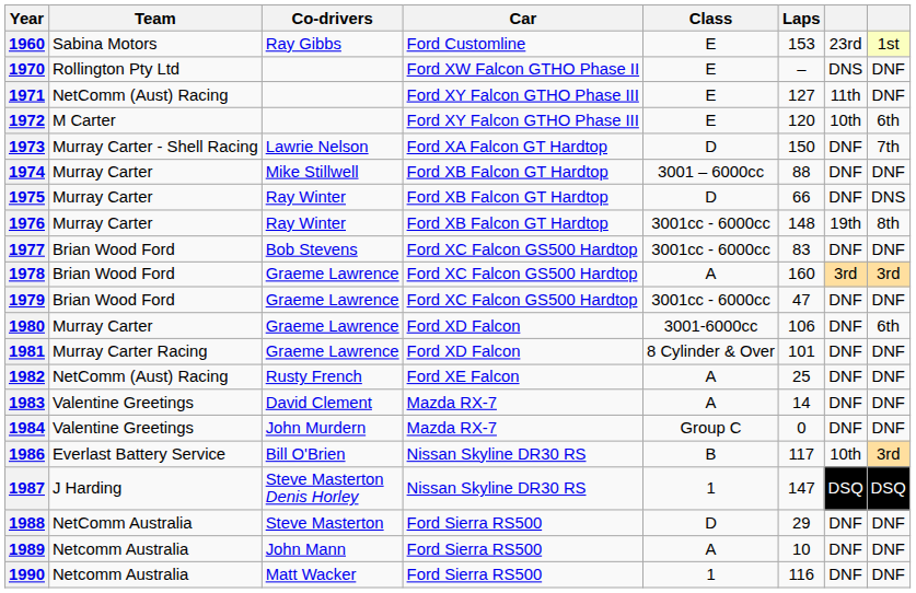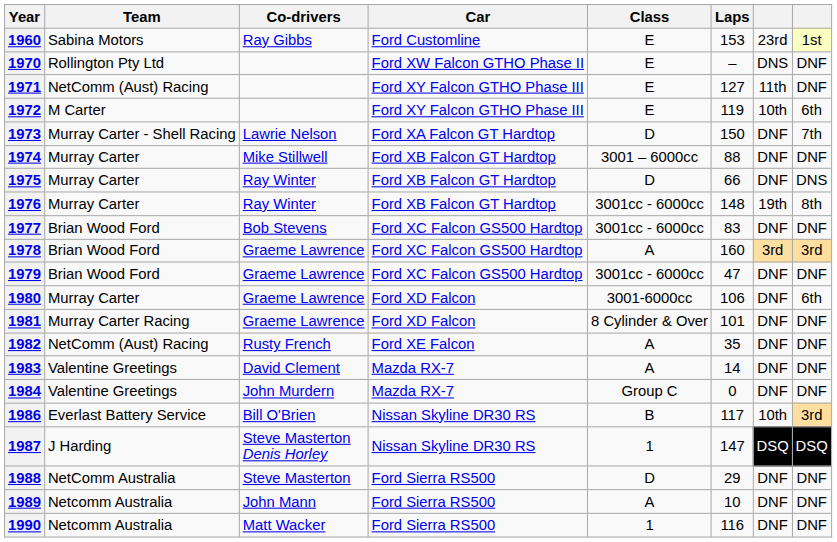1972 | Laps: 120 -> 119
1982 | Laps: 25 -> 35
